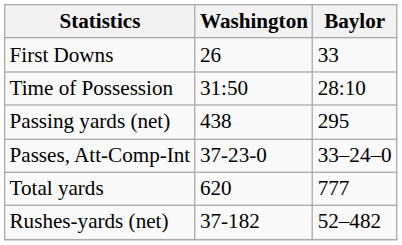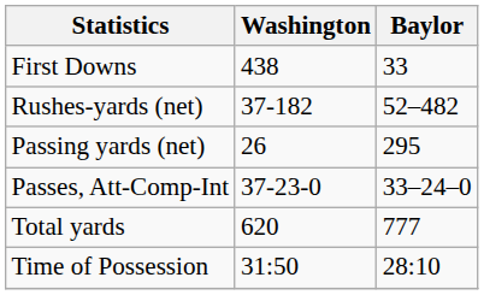First Downs | Washington: 26 -> 438
rows swapped: Rushes-yards (net) <-> Time of Possession
Passing yards (net) | Washington: 438 -> 26
